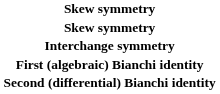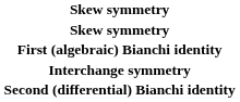rows swapped: First (algebraic) Bianchi identity <-> Interchange symmetry
